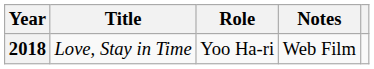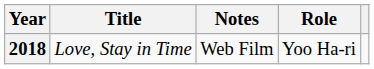columns swapped: Role <-> Notes
